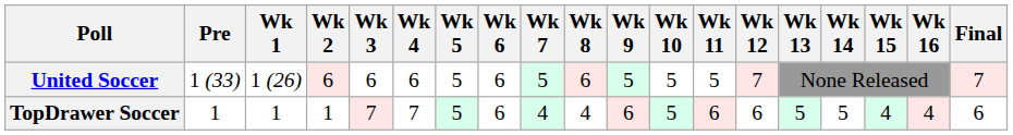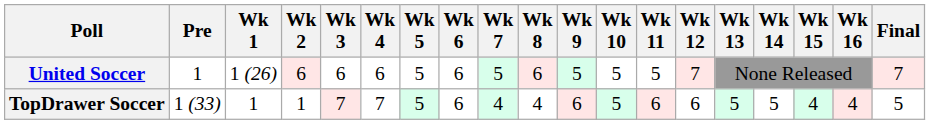United Soccer | Pre: 1 (33) -> 1
TopDrawer Soccer | Pre: 1 -> 1 (33)
TopDrawer Soccer | Final: 6 -> 5
